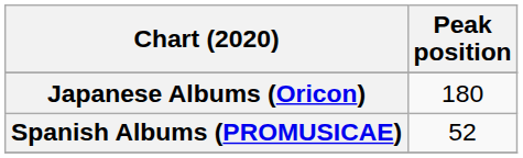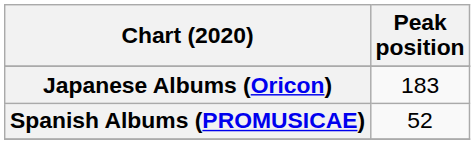Japanese Albums (Oricon) | Peak position: 180 -> 183
